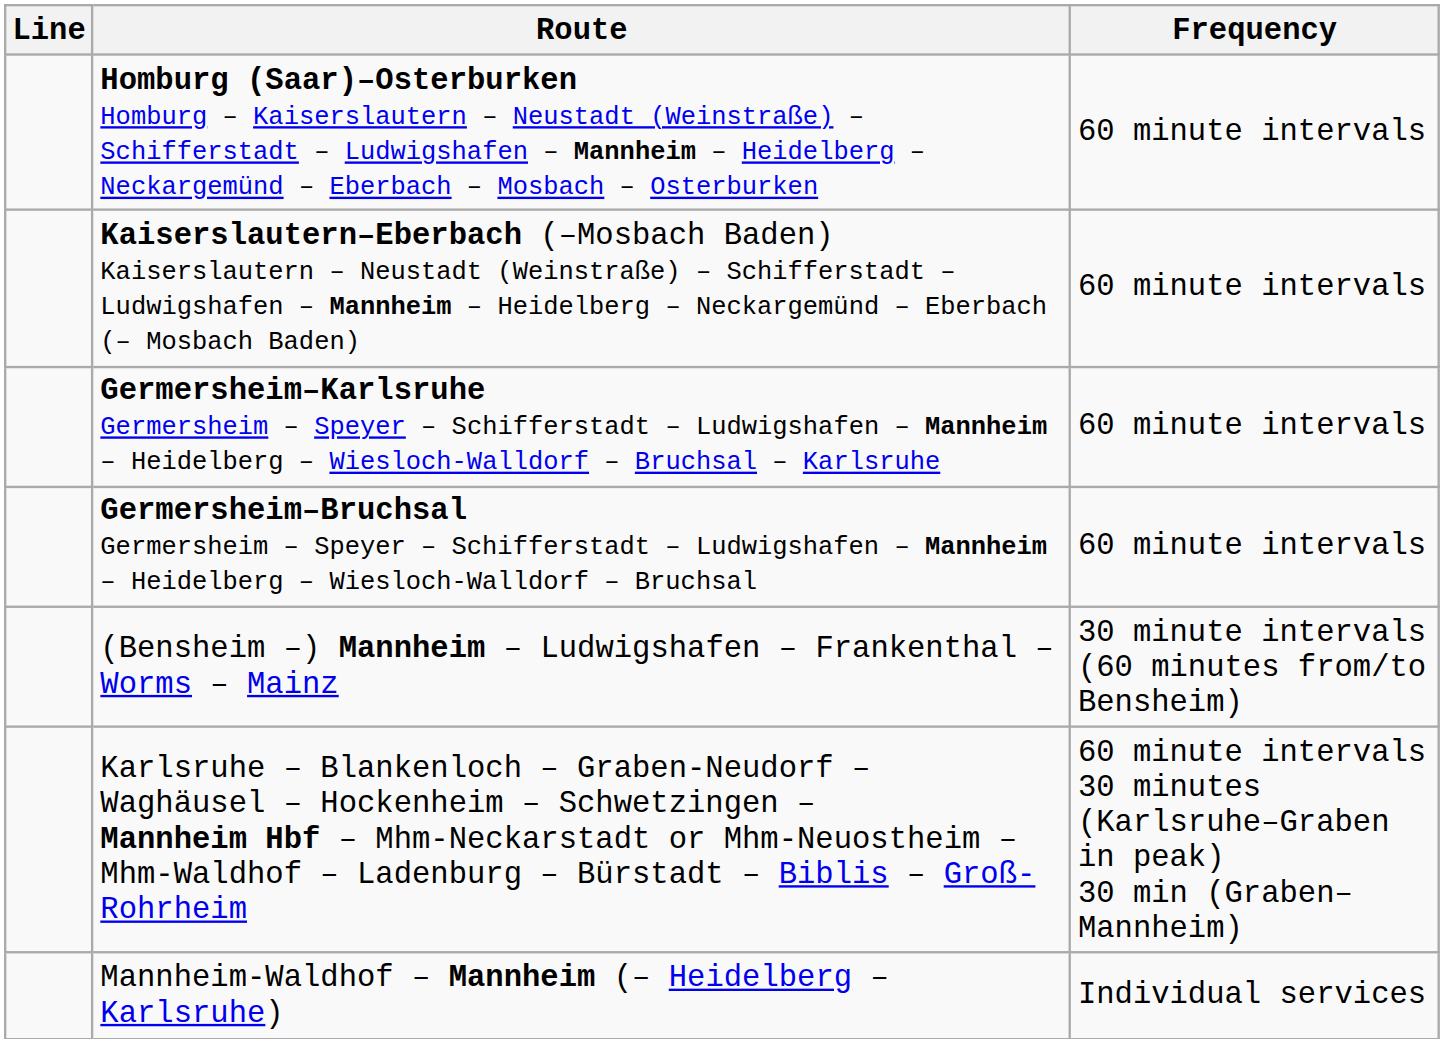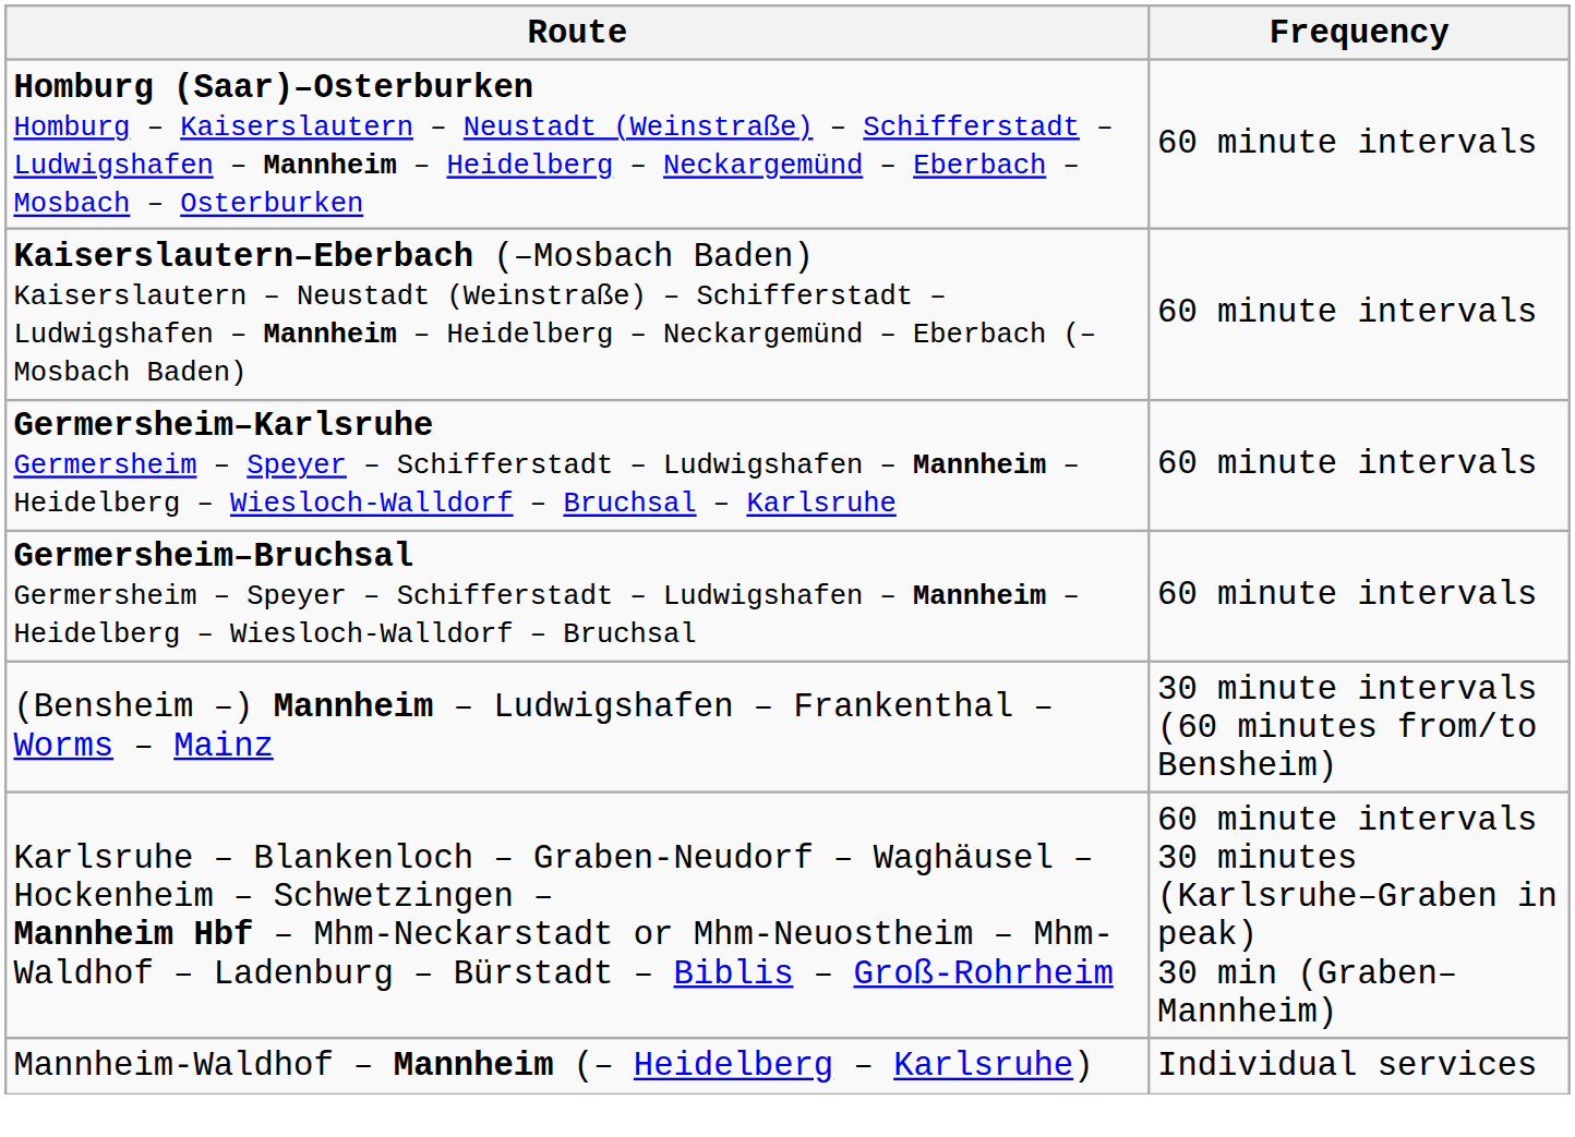- column: Line
